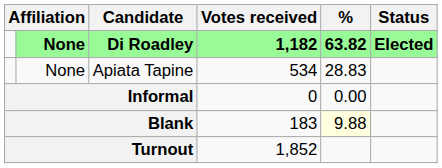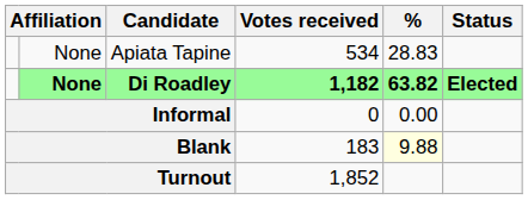rows swapped: Di Roadley <-> Apiata Tapine
